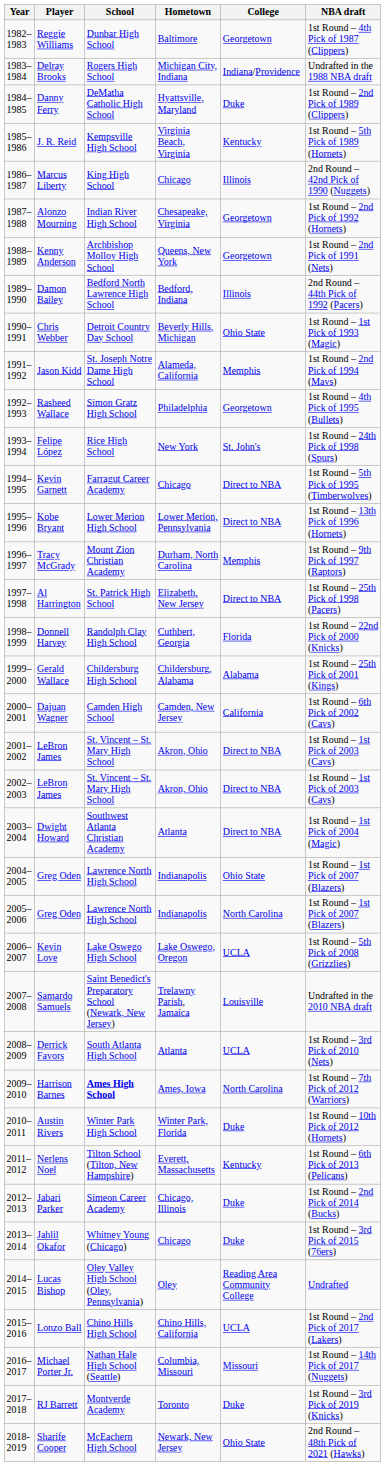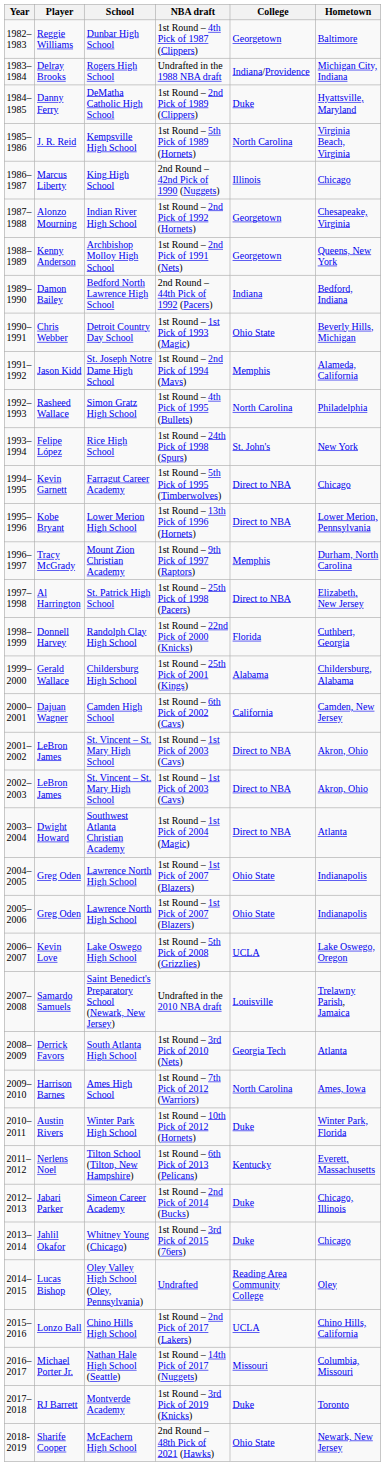columns swapped: Hometown <-> NBA draft
J. R. Reid | College: Kentucky -> North Carolina
Damon Bailey | College: Illinois -> Indiana
Rasheed Wallace | College: Georgetown -> North Carolina
2005–2006 / Greg Oden | College: North Carolina -> Ohio State
Derrick Favors | College: UCLA -> Georgia Tech
Harrison Barnes | School: bold -> normal
